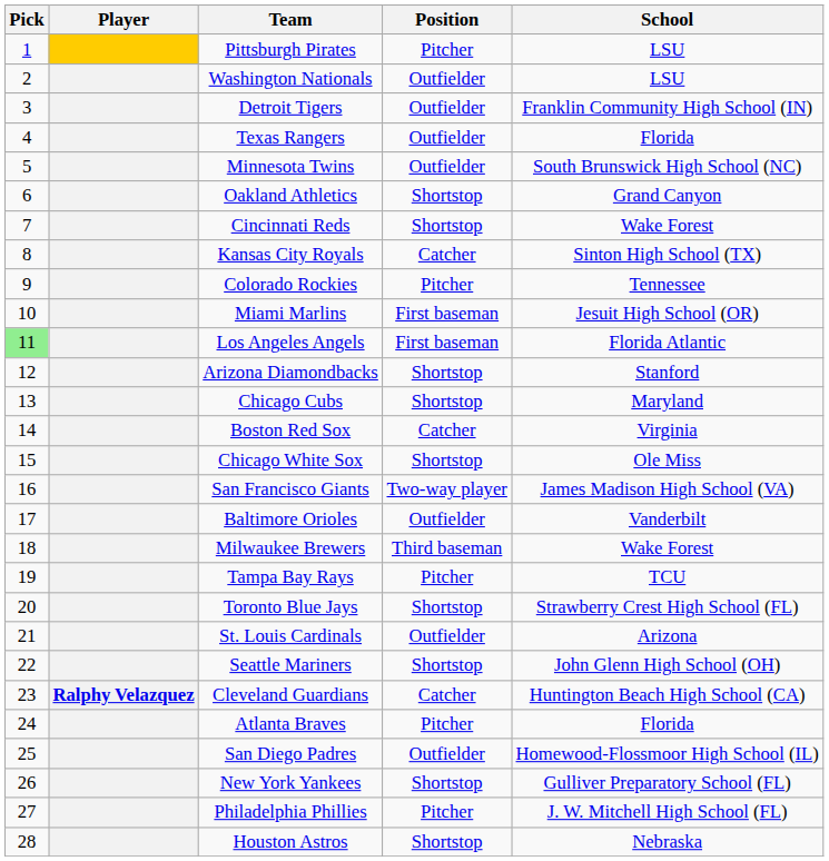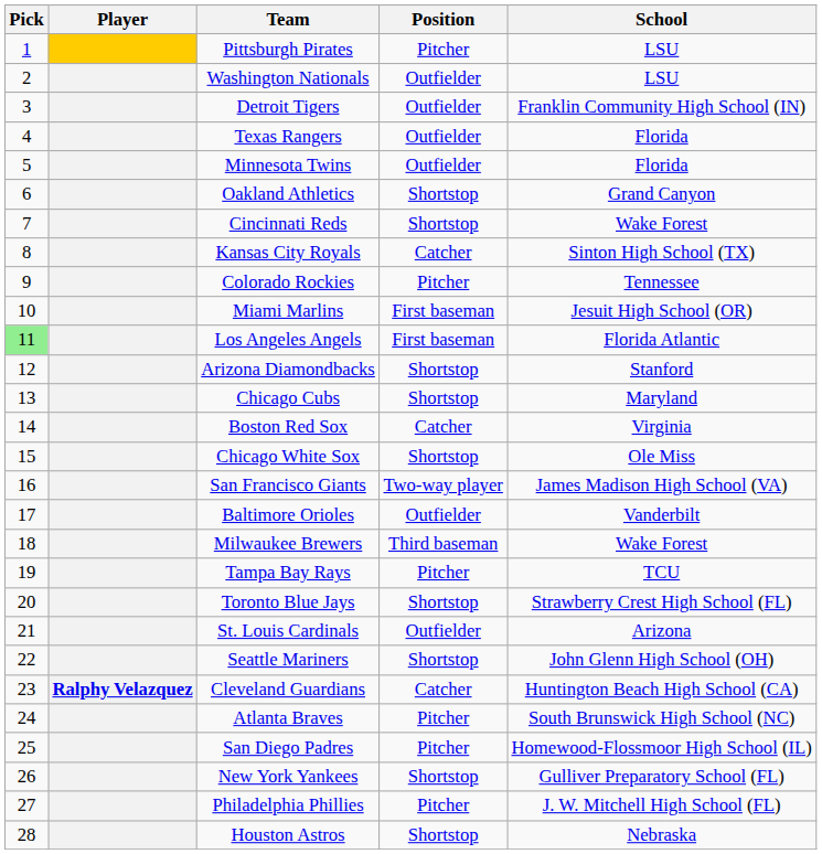Minnesota Twins | School: South Brunswick High School (NC) -> Florida
Atlanta Braves | School: Florida -> South Brunswick High School (NC)
San Diego Padres | Position: Outfielder -> Pitcher
